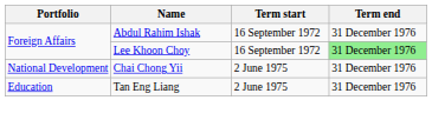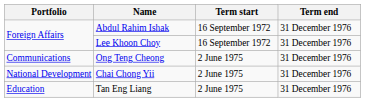Lee Khoon Choy | Term end: lightgreen background -> no background
+ row: Communications | Ong Teng Cheong | 2 June 1975 | 31 December 1976
